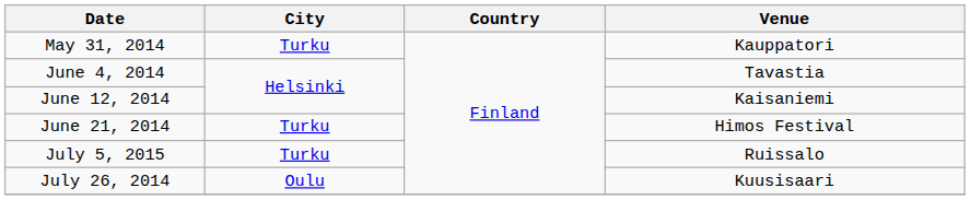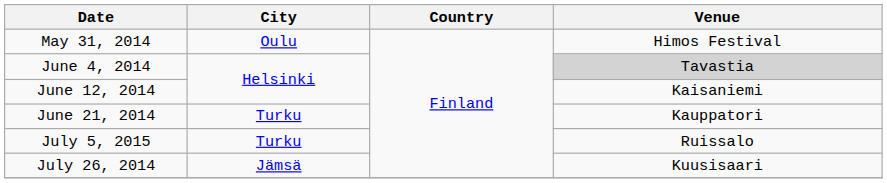May 31, 2014 | City: Turku -> Oulu
May 31, 2014 | Venue: Kauppatori -> Himos Festival
June 4, 2014 | Venue: no background -> lightgrey background
June 21, 2014 | Venue: Himos Festival -> Kauppatori
July 26, 2014 | City: Oulu -> Jämsä
